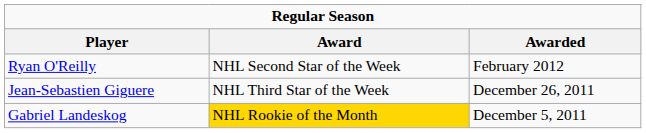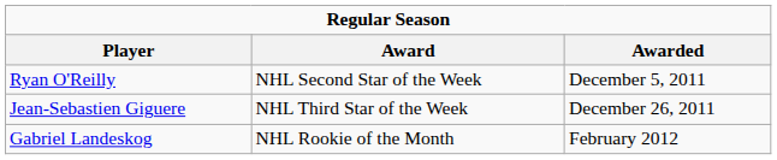Ryan O'Reilly | Awarded: February 2012 -> December 5, 2011
Gabriel Landeskog | Award: gold background -> no background
Gabriel Landeskog | Awarded: December 5, 2011 -> February 2012
